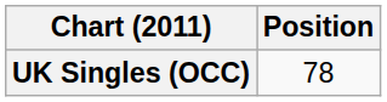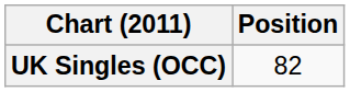UK Singles (OCC) | Position: 78 -> 82
